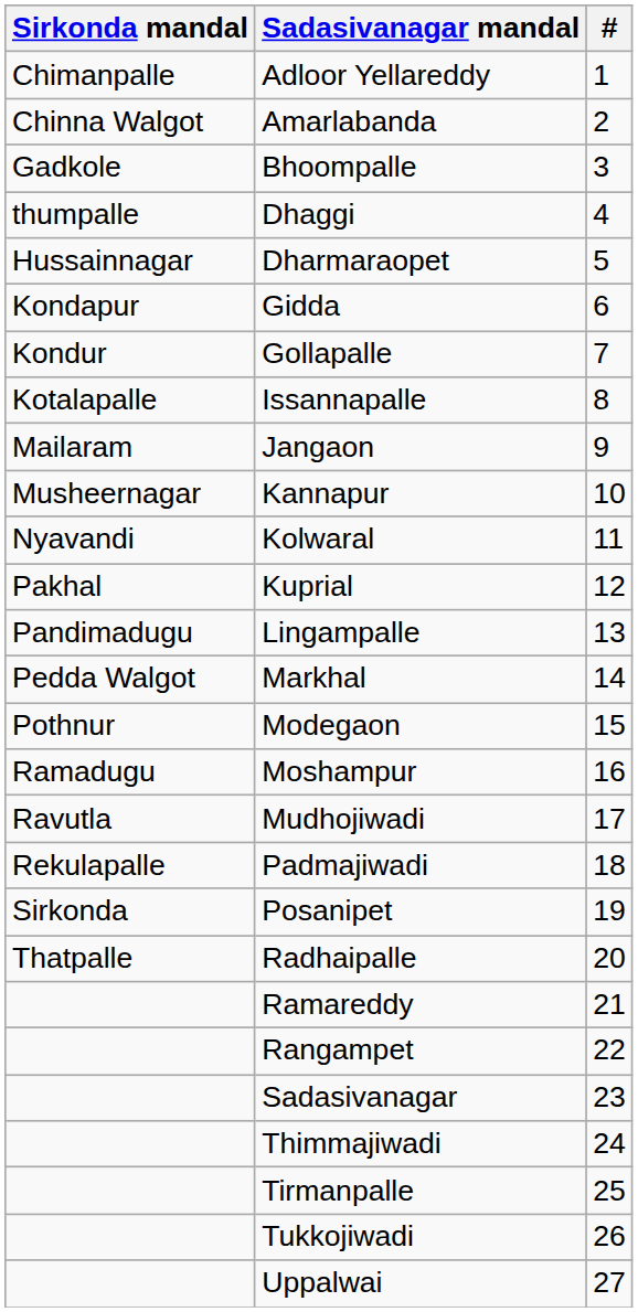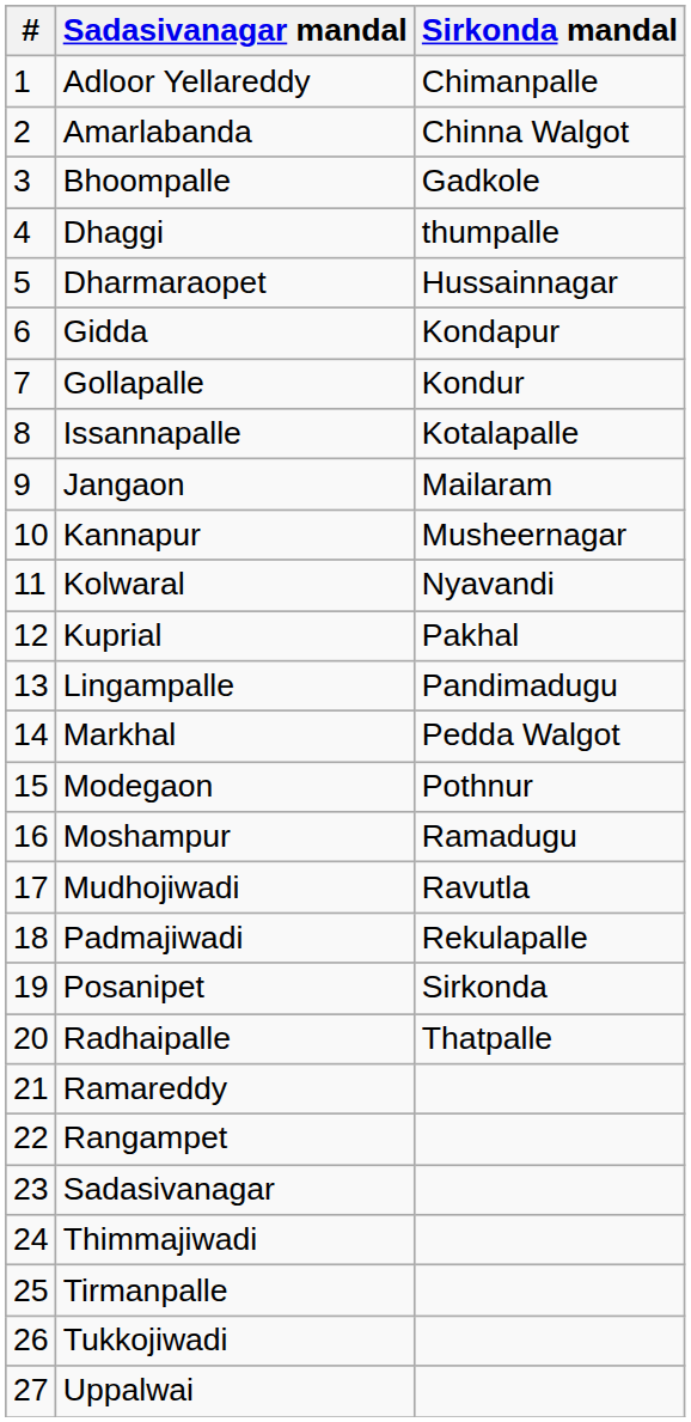columns swapped: # <-> Sirkonda mandal
